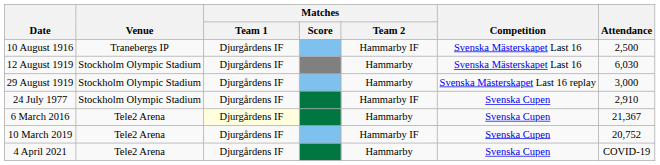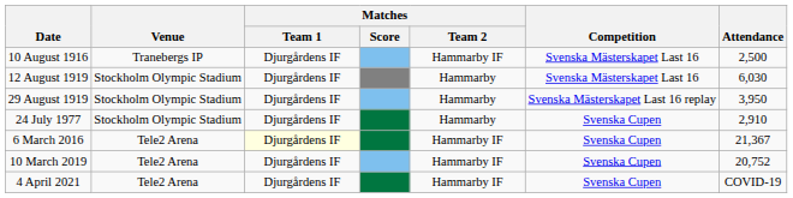29 August 1919 | Attendance: 3,000 -> 3,950
24 July 1977 | Matches / Team 2: Hammarby IF -> Hammarby
6 March 2016 | Matches / Team 2: Hammarby -> Hammarby IF
4 April 2021 | Matches / Team 2: Hammarby -> Hammarby IF
